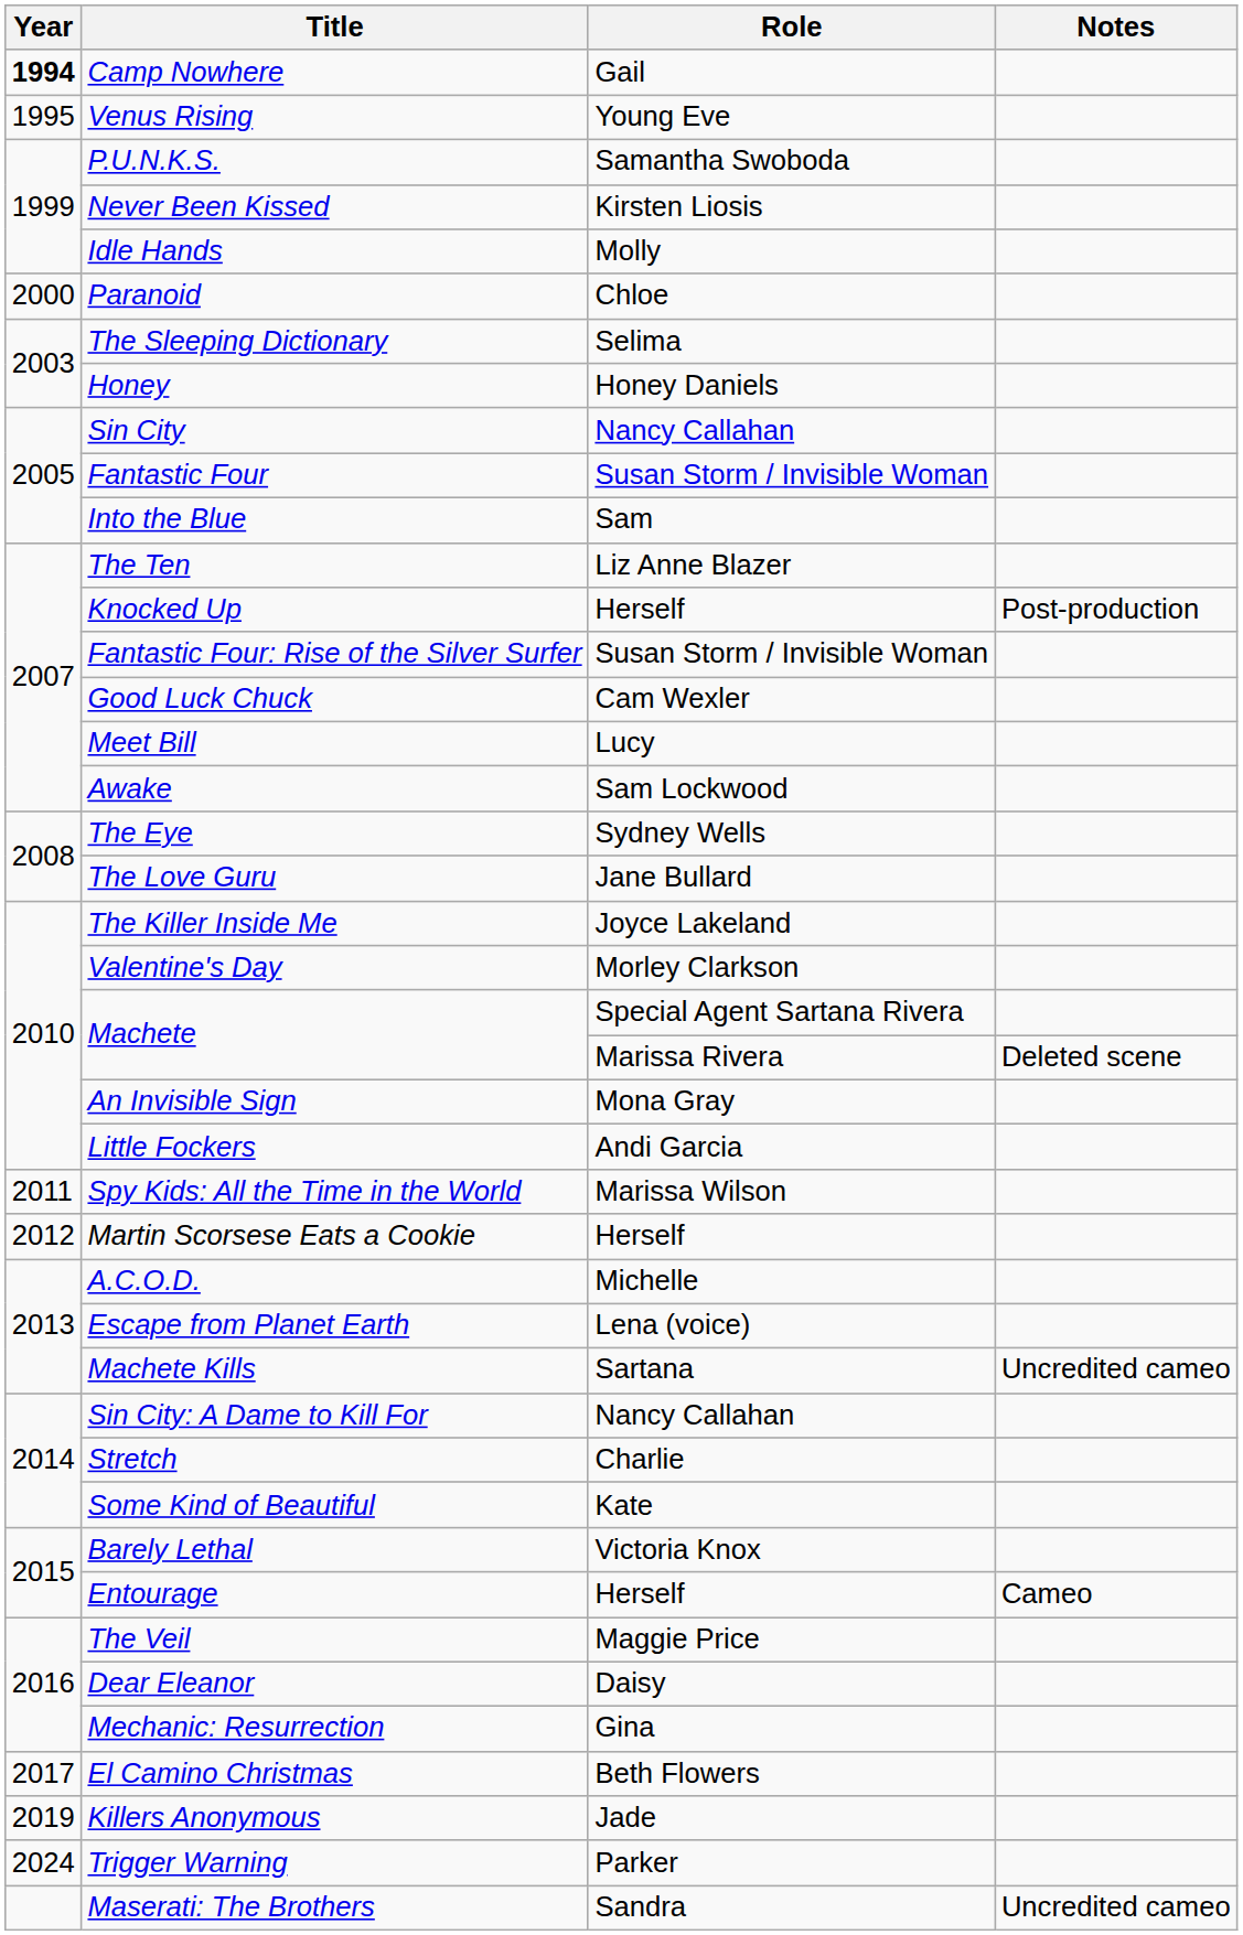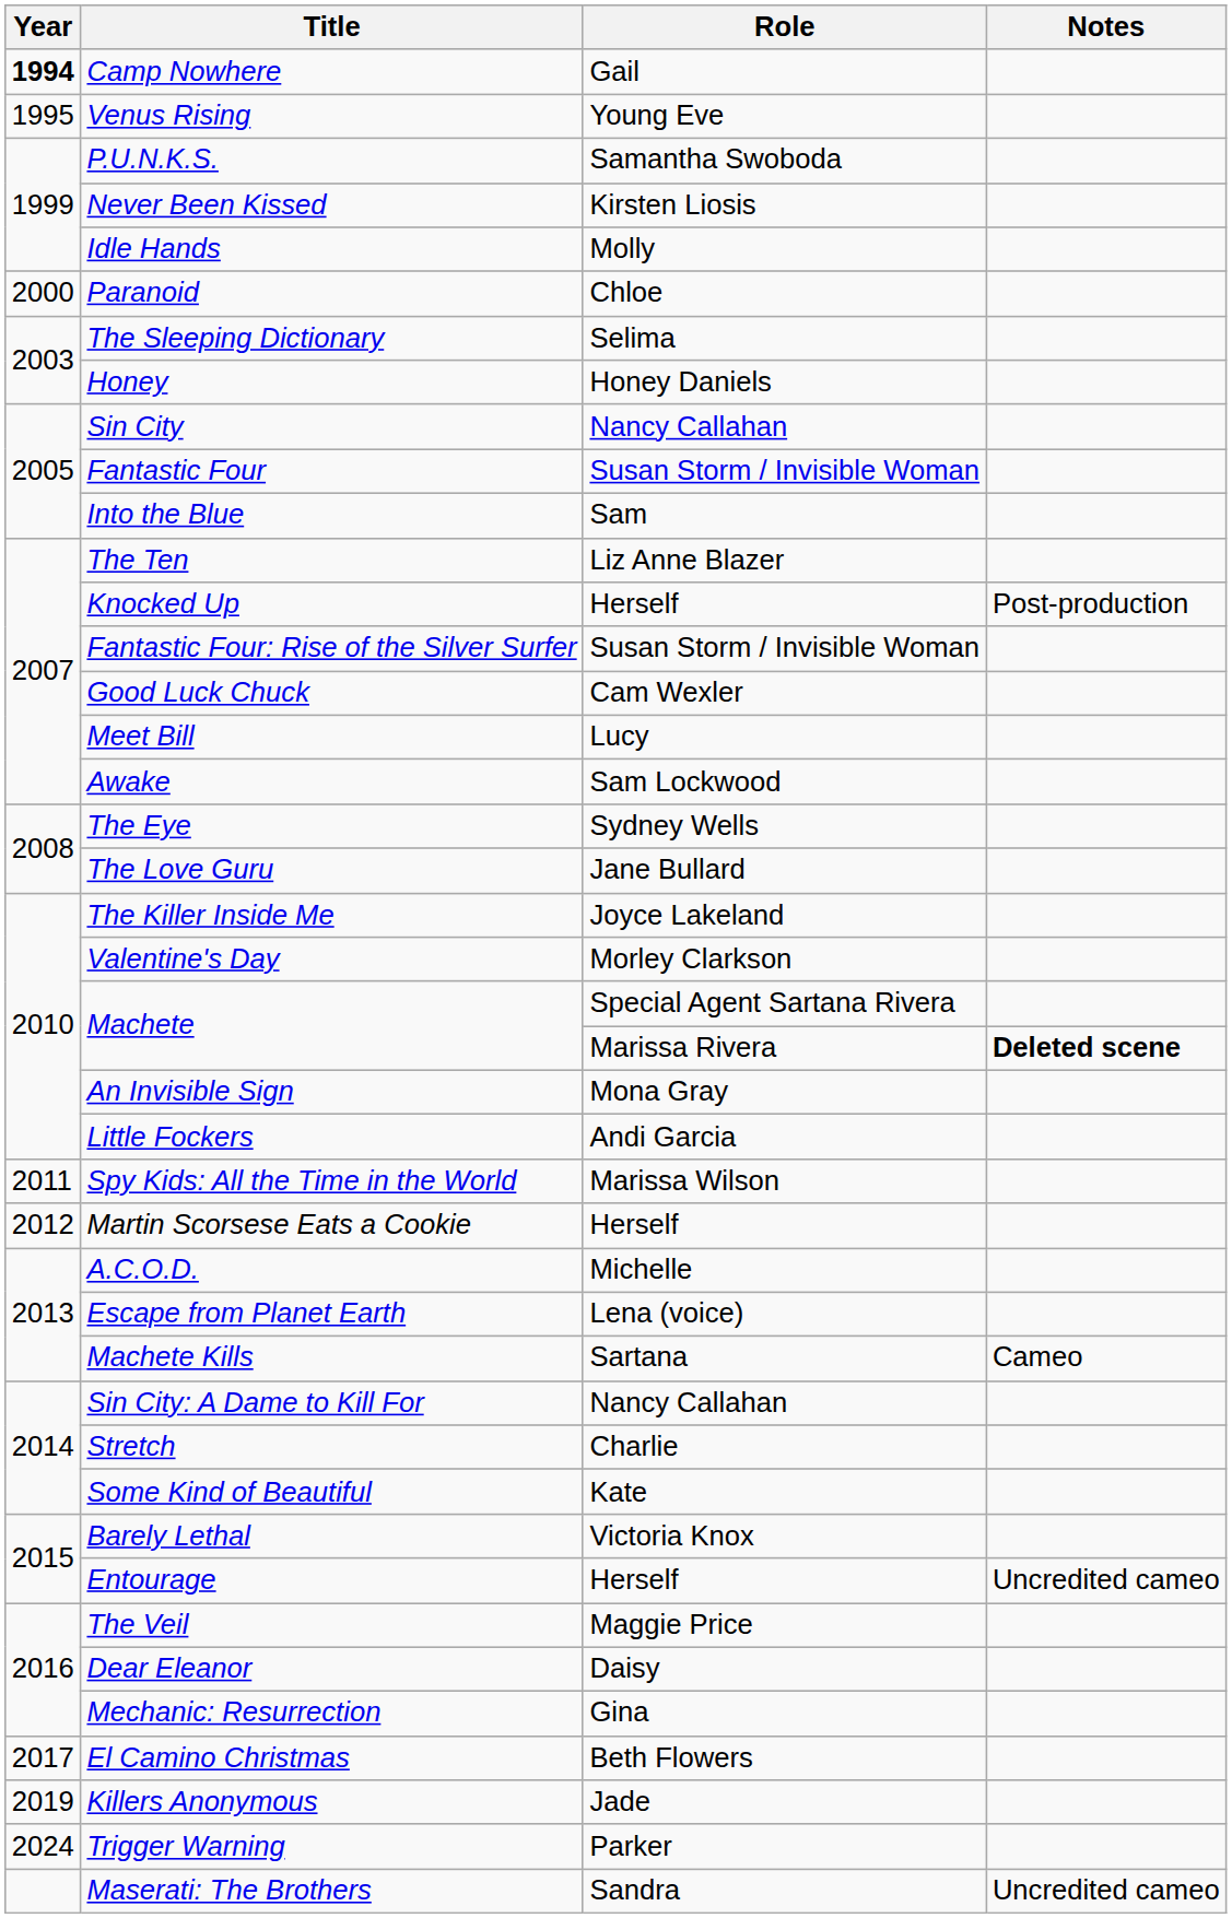Machete / Marissa Rivera | Notes: normal -> bold
Machete Kills | Notes: Uncredited cameo -> Cameo
Entourage | Notes: Cameo -> Uncredited cameo
